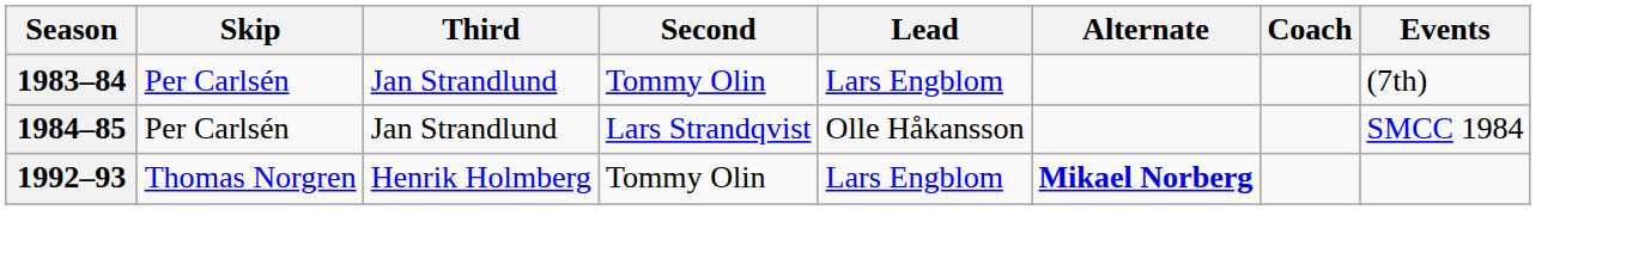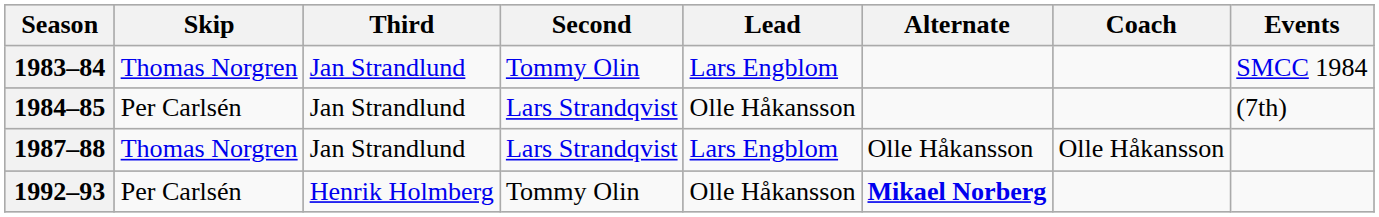1983–84 | Skip: Per Carlsén -> Thomas Norgren
1983–84 | Events: (7th) -> SMCC 1984
1984–85 | Events: SMCC 1984 -> (7th)
+ row: 1987–88 | Thomas Norgren | Jan Strandlund | Lars Strandqvist | Lars Engblom | Olle Håkansson | Olle Håkansson
1992–93 | Skip: Thomas Norgren -> Per Carlsén
1992–93 | Lead: Lars Engblom -> Olle Håkansson
